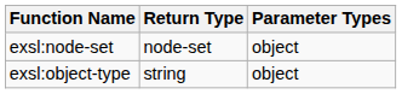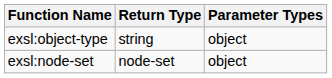rows swapped: exsl:node-set <-> exsl:object-type
